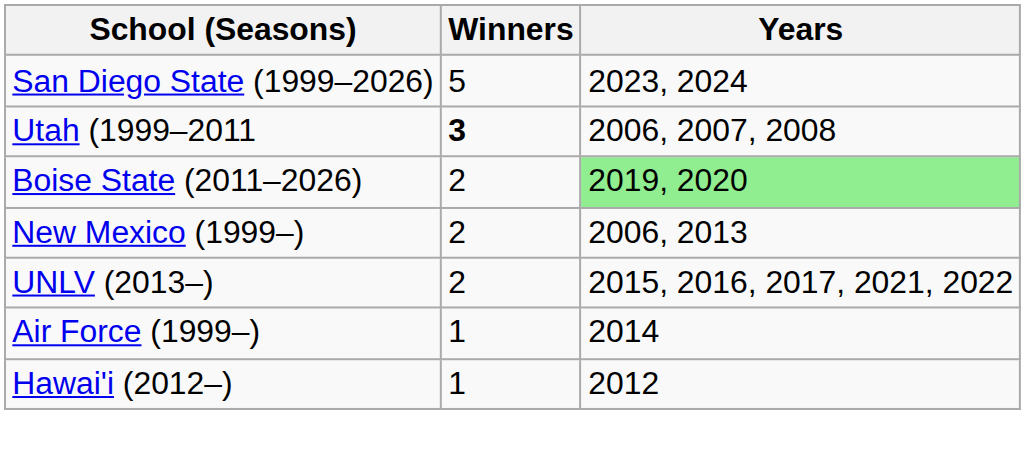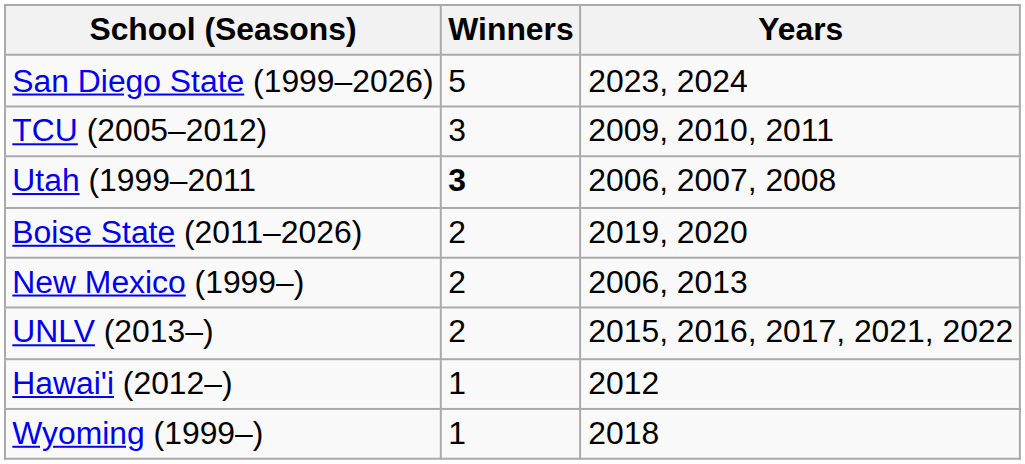+ row: TCU (2005–2012) | 3 | 2009, 2010, 2011
Boise State (2011–2026) | Years: lightgreen background -> no background
- row: Air Force (1999–) | 1 | 2014
+ row: Wyoming (1999–) | 1 | 2018
